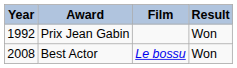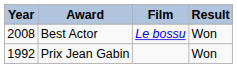rows swapped: Prix Jean Gabin <-> Best Actor
